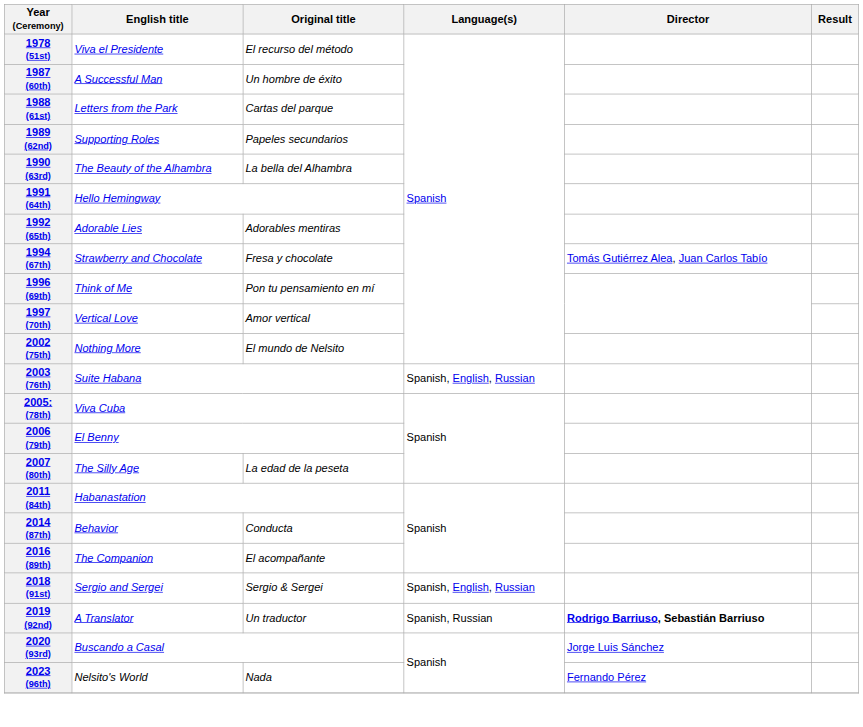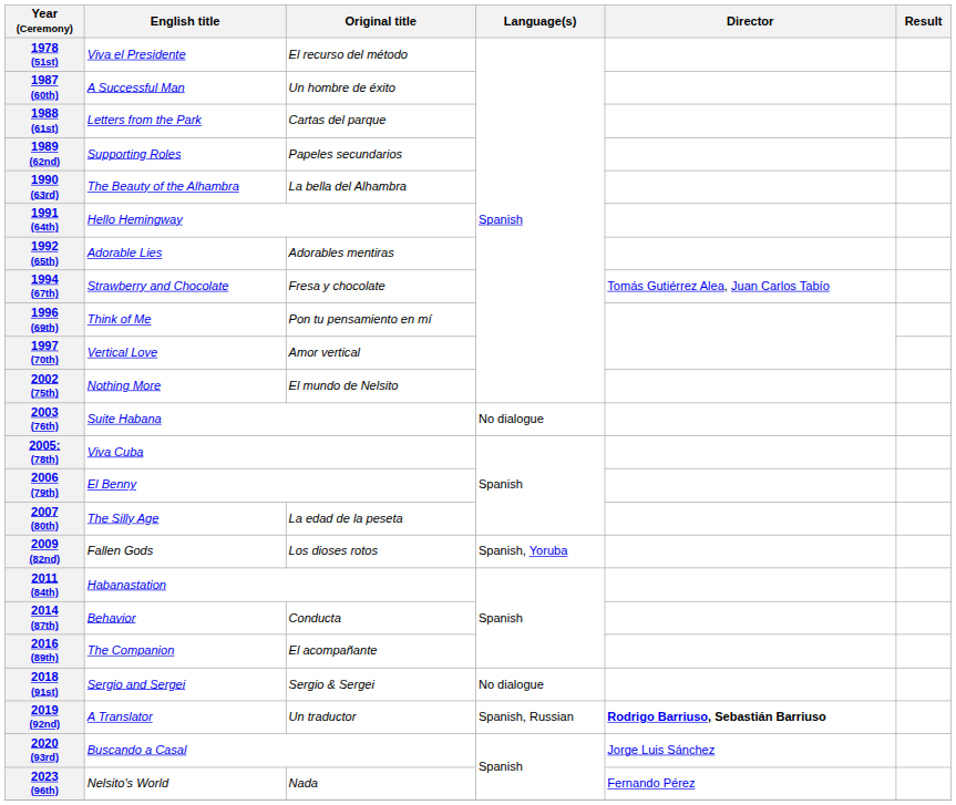2003 (76th) | Language(s): Spanish, English, Russian -> No dialogue
+ row: 2009 (82nd) | Fallen Gods | Los dioses rotos | Spanish, Yoruba
2018 (91st) | Language(s): Spanish, English, Russian -> No dialogue
